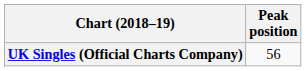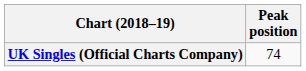UK Singles (Official Charts Company) | Peak position: 56 -> 74
